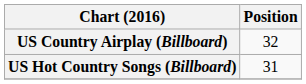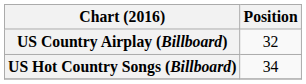US Hot Country Songs (Billboard) | Position: 31 -> 34
